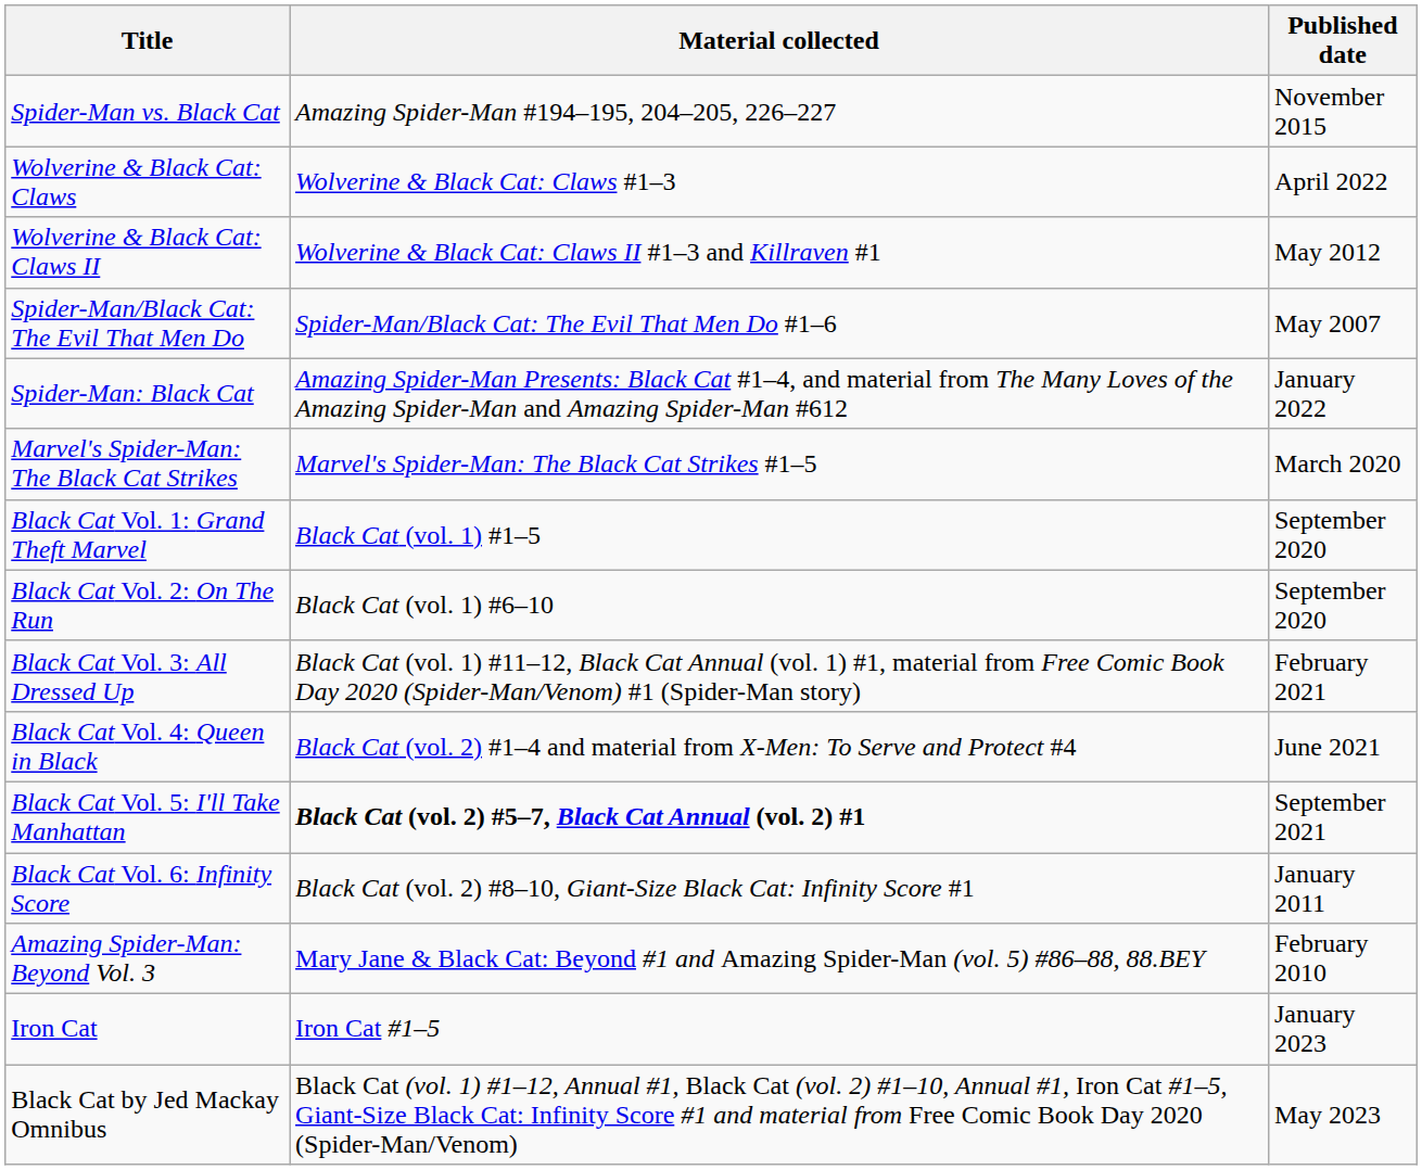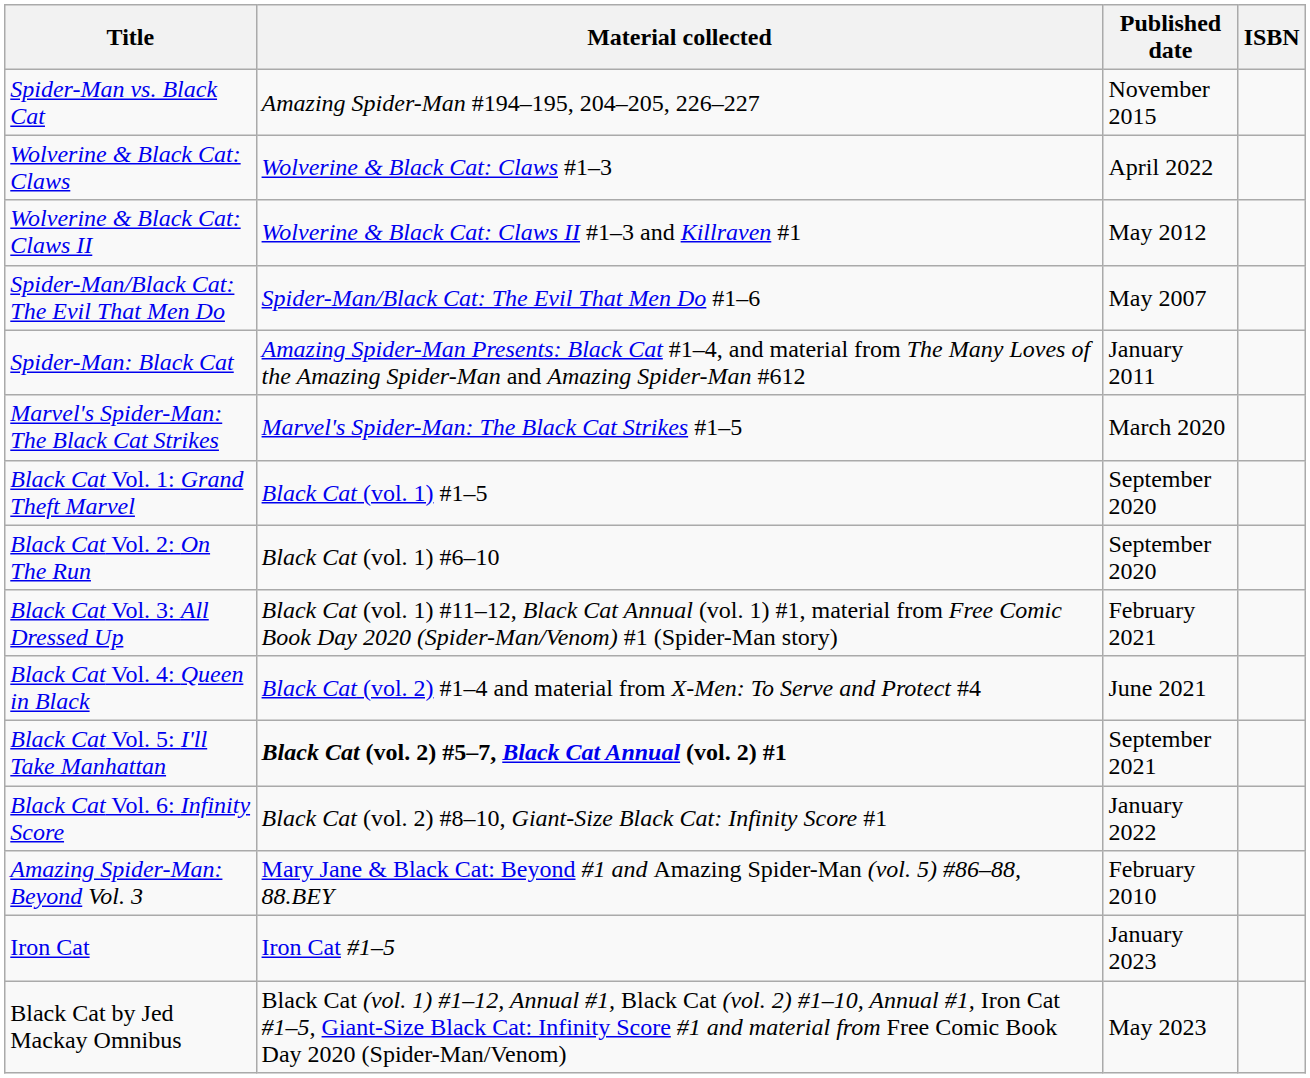+ column: ISBN
Spider-Man: Black Cat | Published date: January 2022 -> January 2011
Black Cat Vol. 6: Infinity Score | Published date: January 2011 -> January 2022
